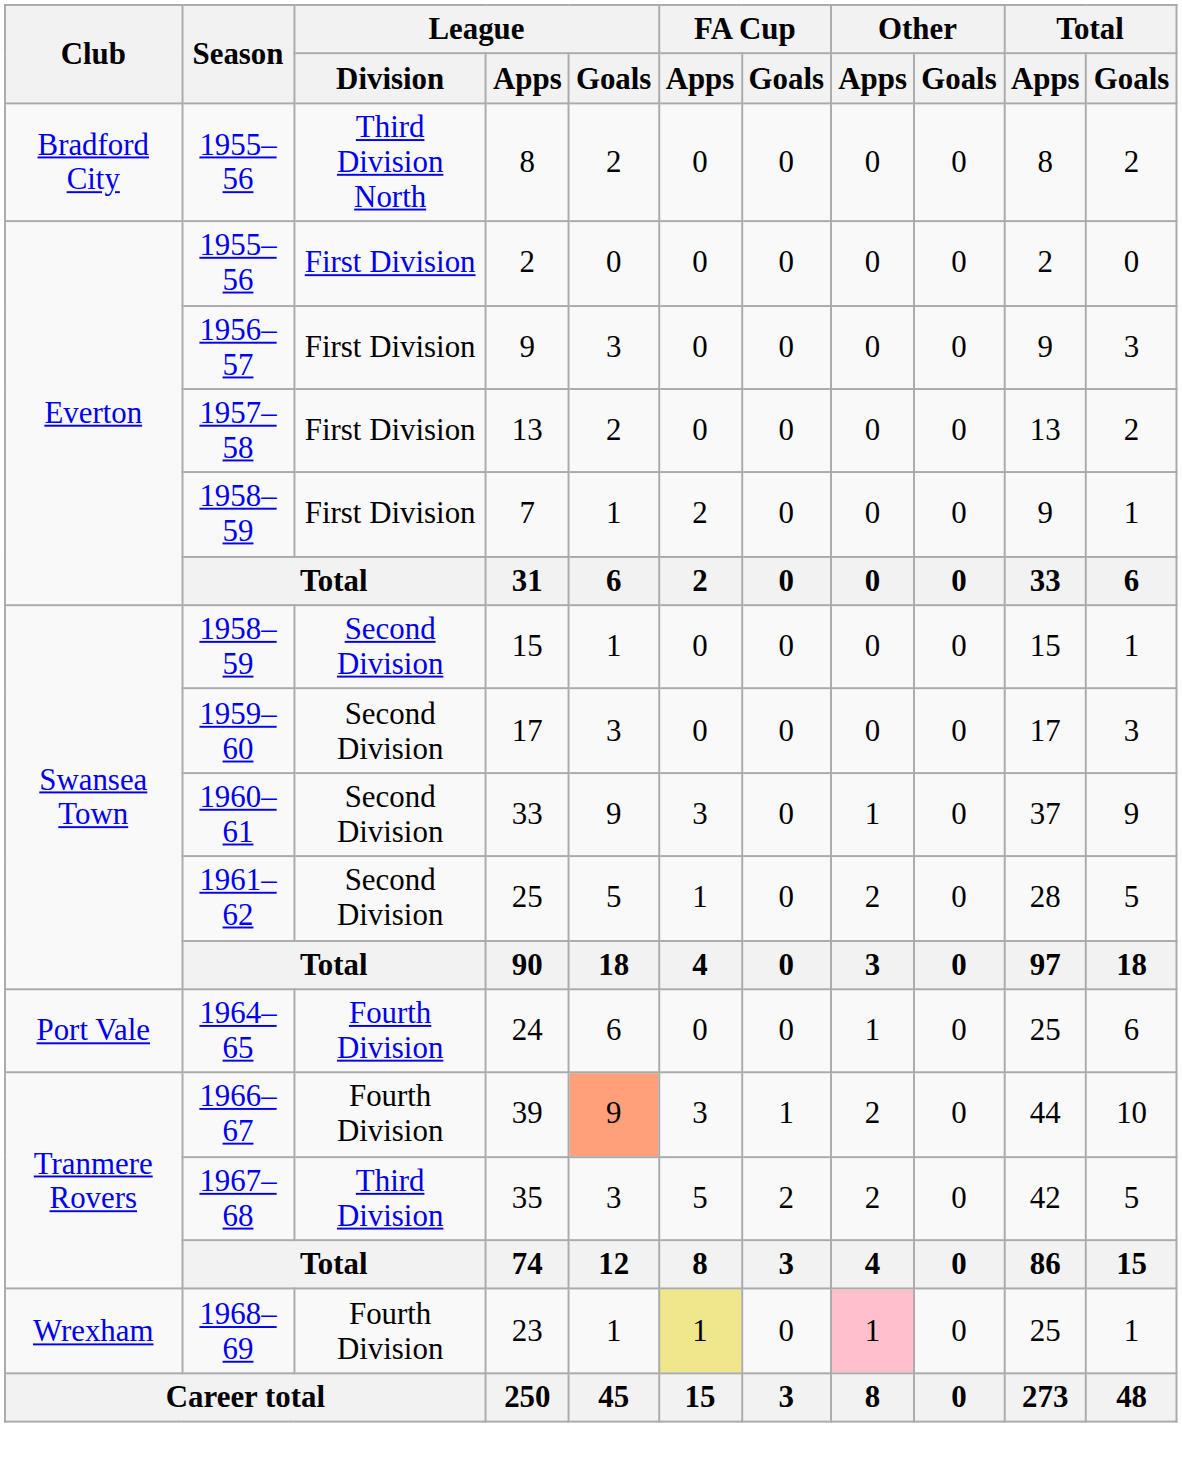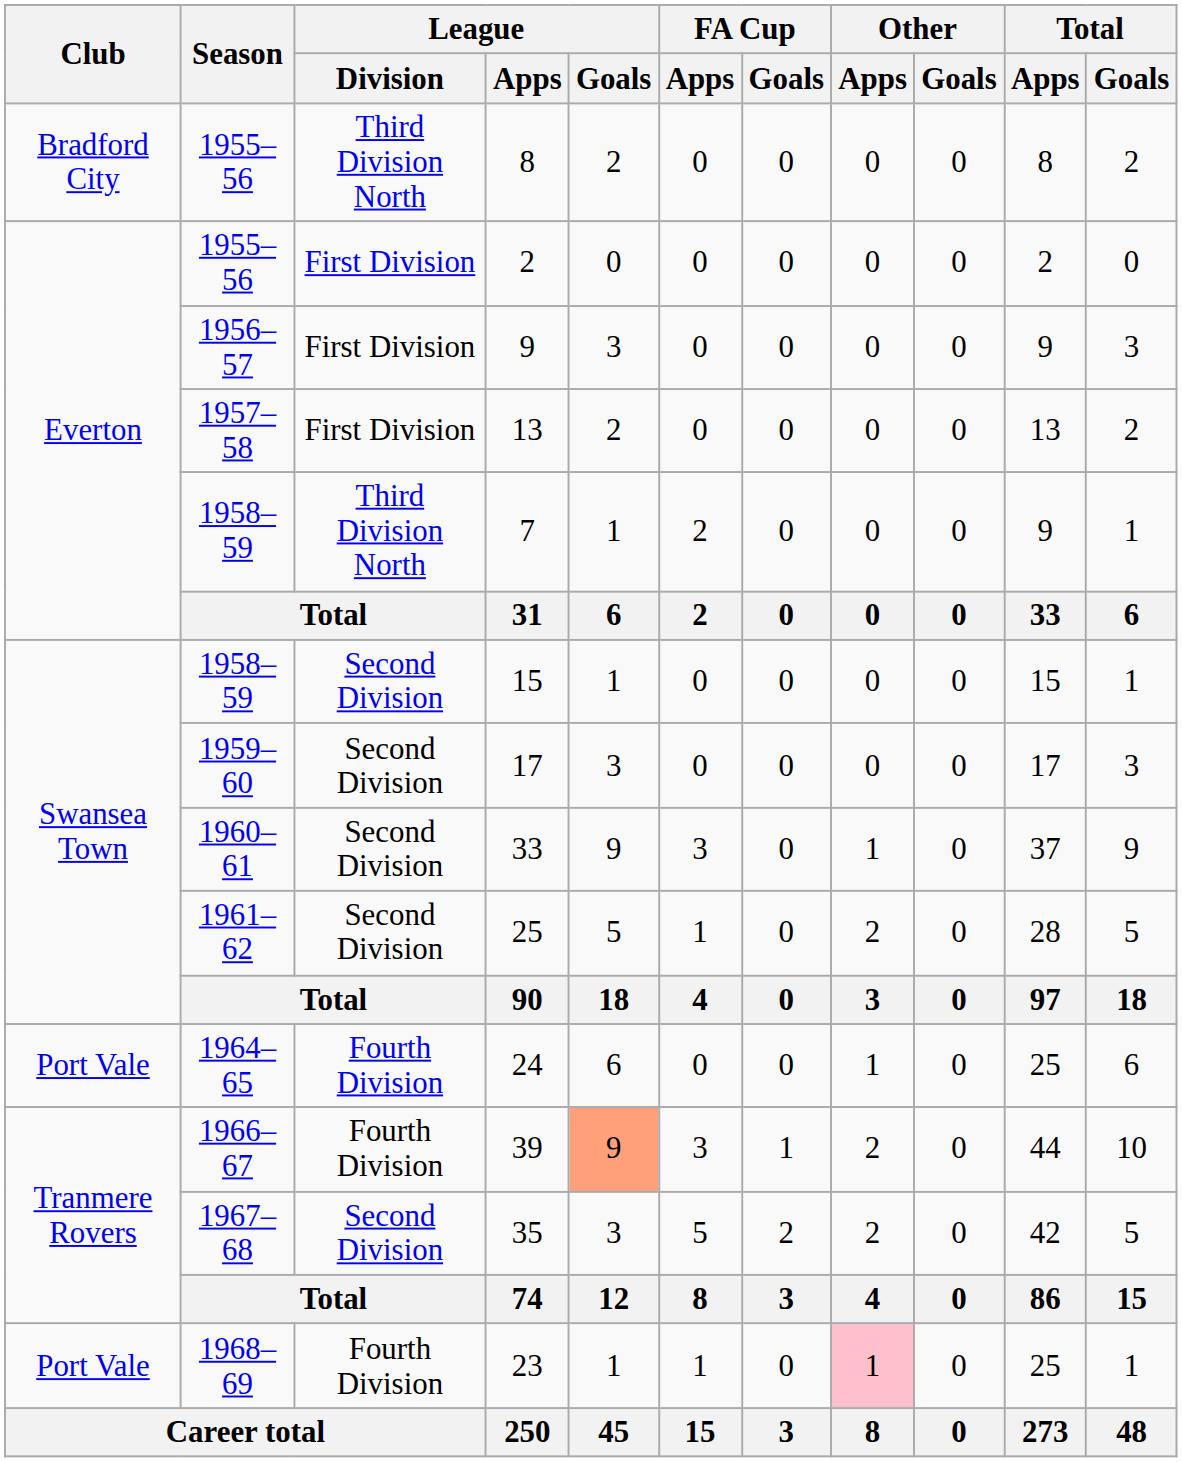7 | League / Division: First Division -> Third Division North
35 | League / Division: Third Division -> Second Division
23 | Club: Wrexham -> Port Vale
23 | FA Cup / Apps: khaki background -> no background
